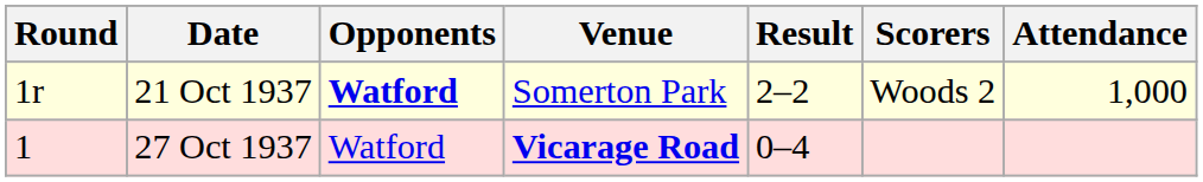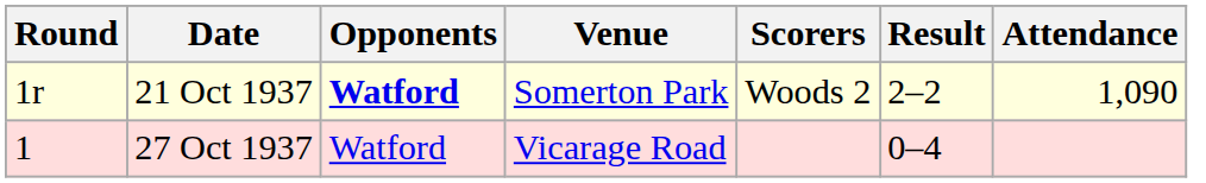columns swapped: Result <-> Scorers
21 Oct 1937 | Attendance: 1,000 -> 1,090
27 Oct 1937 | Venue: bold -> normal
